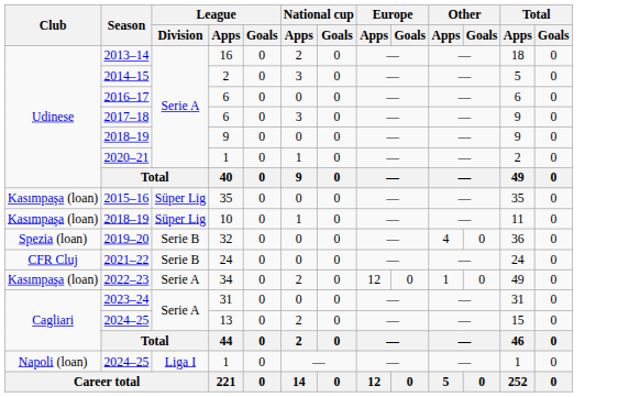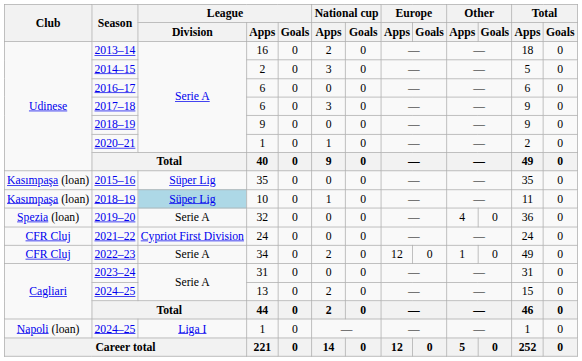2018–19 / 10 | League / Division: no background -> lightblue background
2019–20 | League / Division: Serie B -> Serie A
2021–22 | League / Division: Serie B -> Cypriot First Division
2022–23 | Club: Kasımpaşa (loan) -> CFR Cluj
